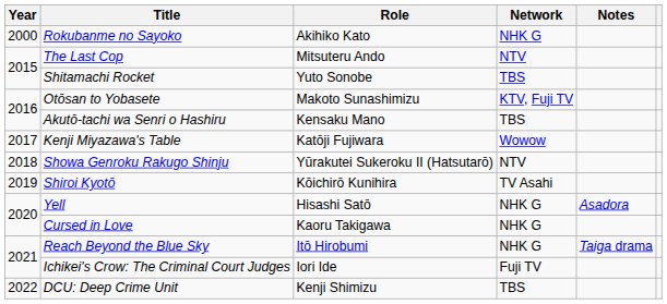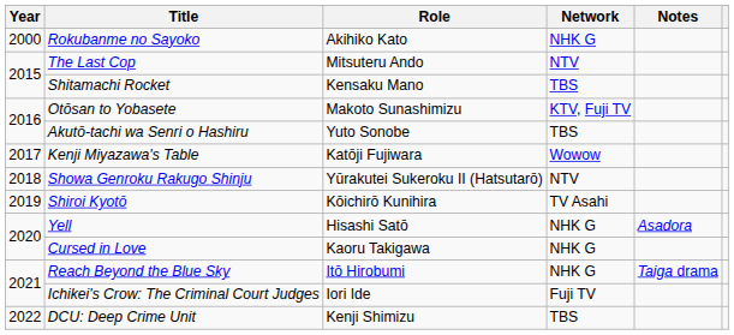Shitamachi Rocket | Role: Yuto Sonobe -> Kensaku Mano
Akutō-tachi wa Senri o Hashiru | Role: Kensaku Mano -> Yuto Sonobe
